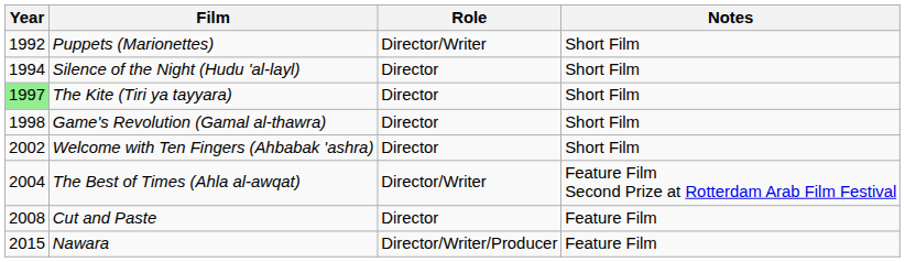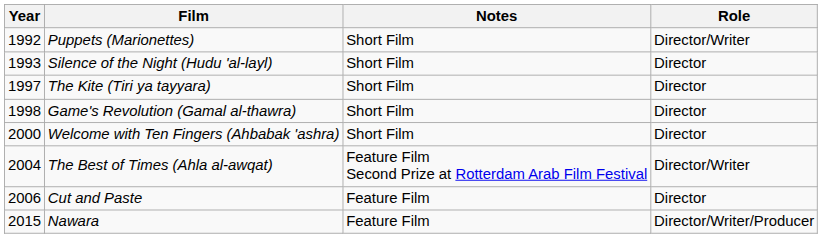columns swapped: Role <-> Notes
Silence of the Night (Hudu 'al-layl) | Year: 1994 -> 1993
The Kite (Tiri ya tayyara) | Year: lightgreen background -> no background
Welcome with Ten Fingers (Ahbabak 'ashra) | Year: 2002 -> 2000
Cut and Paste | Year: 2008 -> 2006
